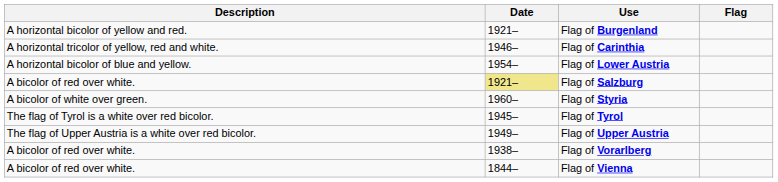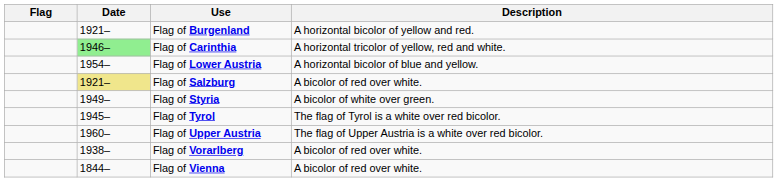columns swapped: Flag <-> Description
Flag of Carinthia | Date: no background -> lightgreen background
Flag of Styria | Date: 1960– -> 1949–
Flag of Upper Austria | Date: 1949– -> 1960–
